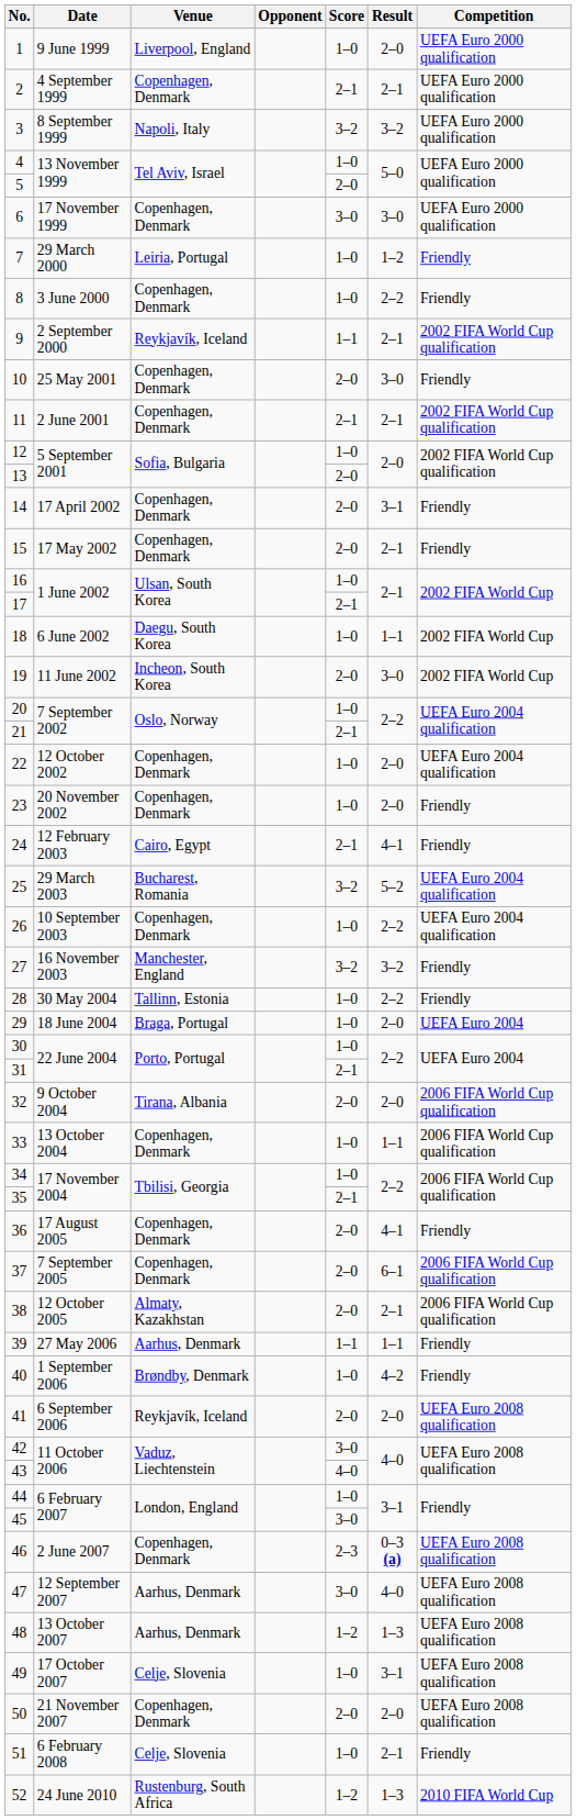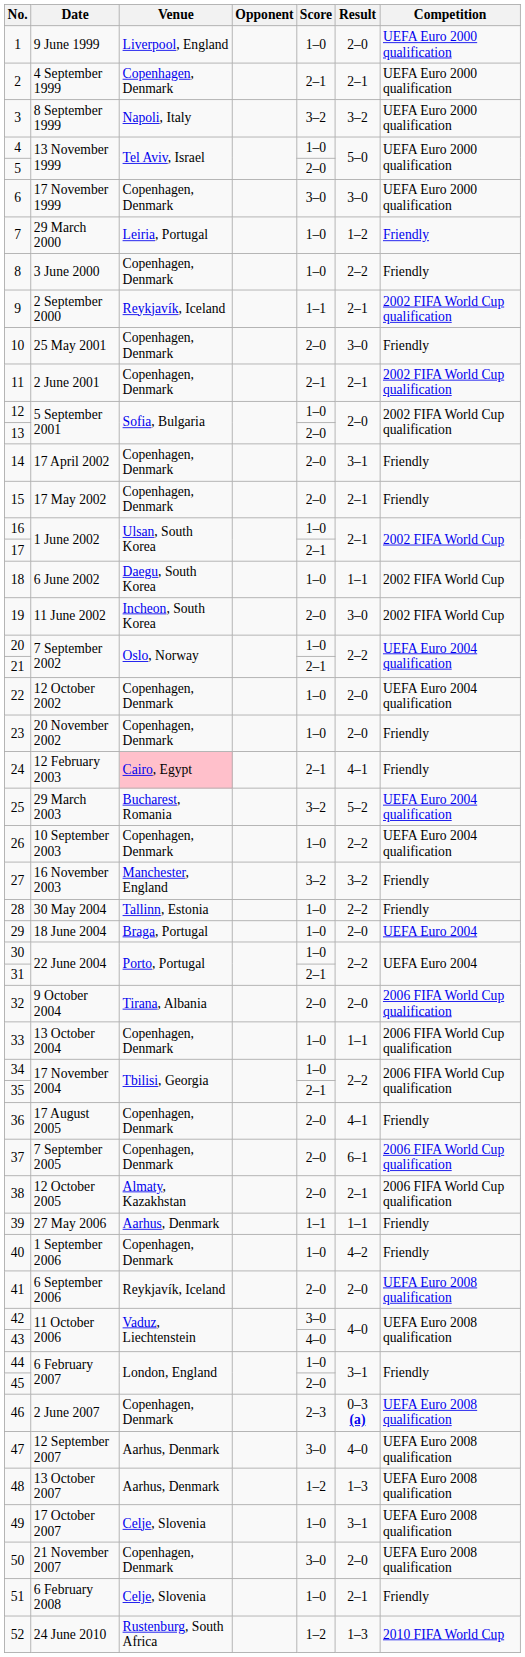24 | Venue: no background -> pink background
40 | Venue: Brøndby, Denmark -> Copenhagen, Denmark
45 | Score: 3–0 -> 2–0
50 | Score: 2–0 -> 3–0
